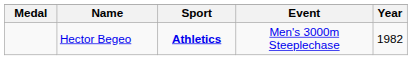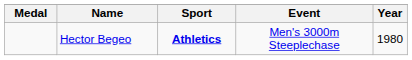Hector Begeo | Year: 1982 -> 1980
